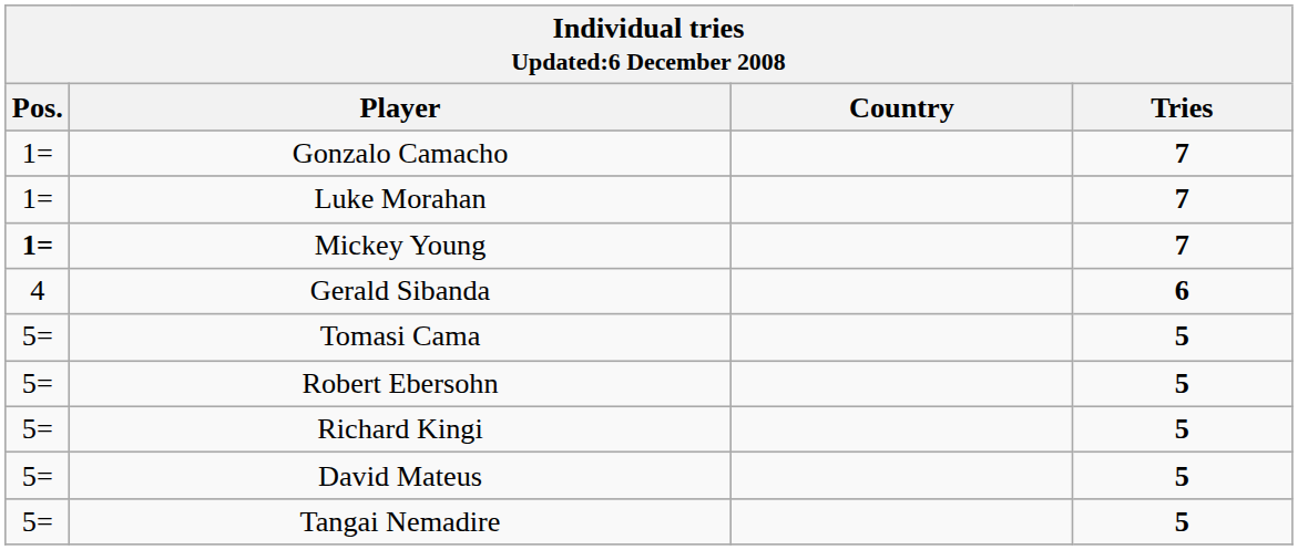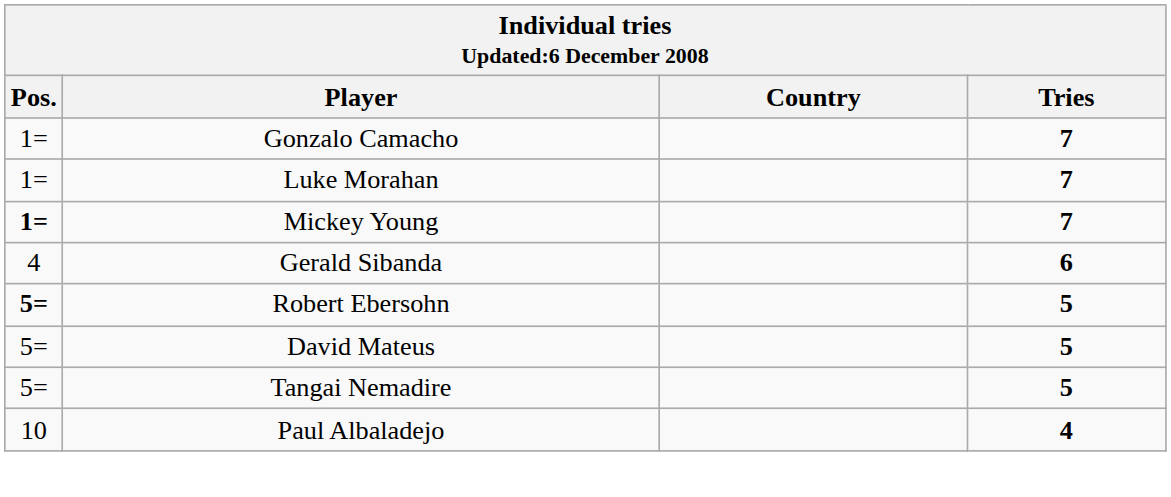- row: 5= | Tomasi Cama | 5
Robert Ebersohn | Pos.: normal -> bold
- row: 5= | Richard Kingi | 5
+ row: 10 | Paul Albaladejo | 4
